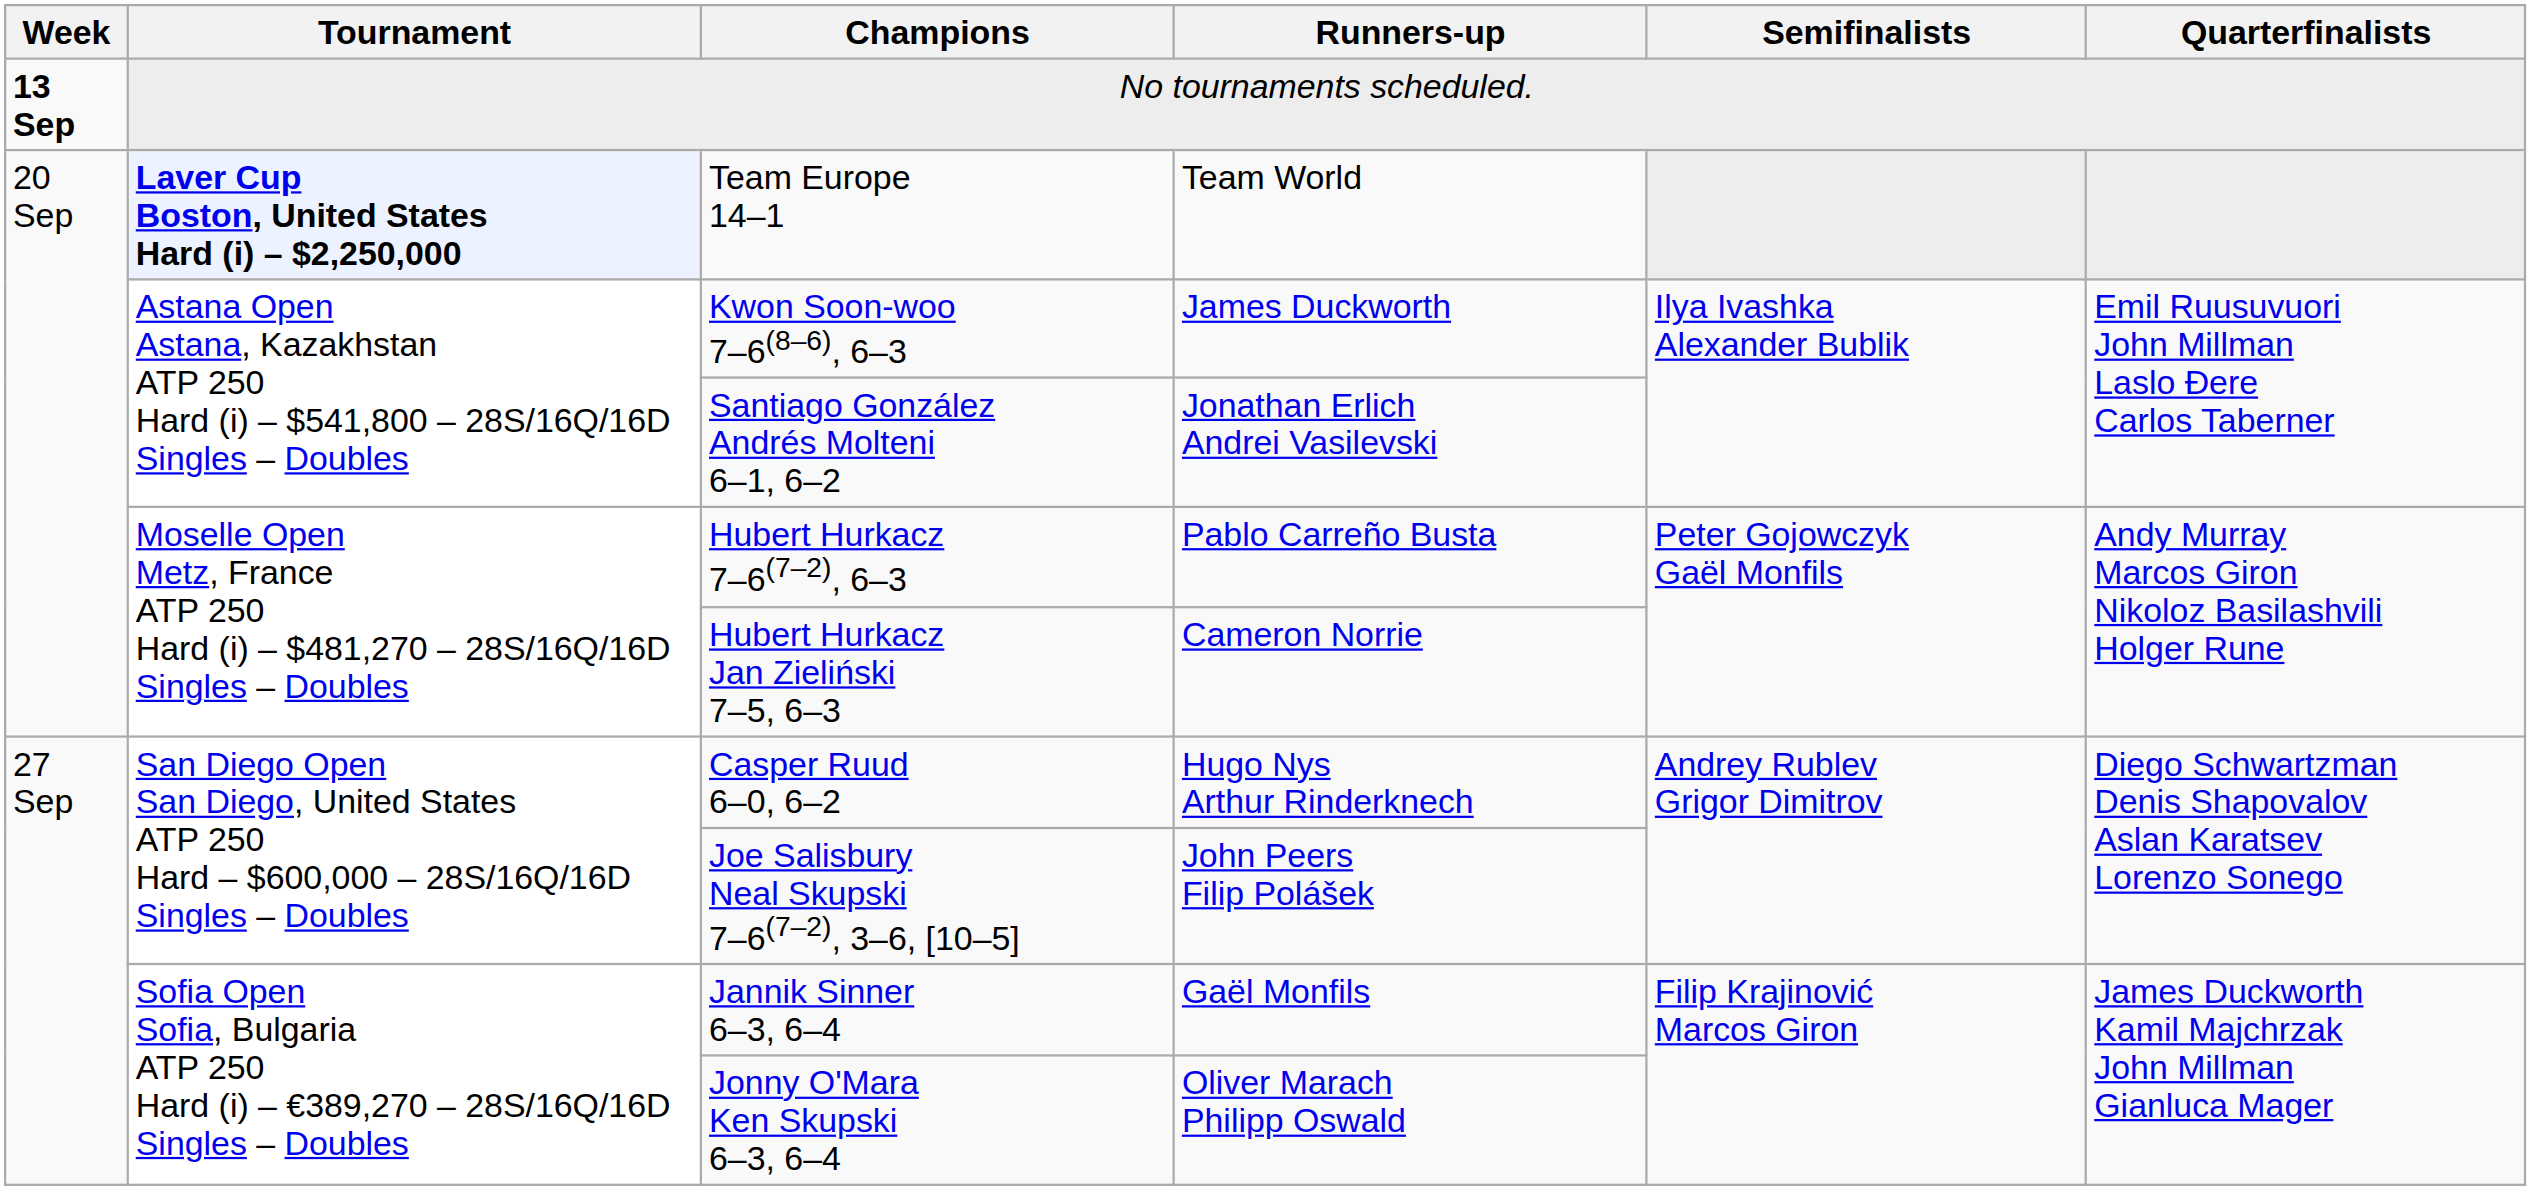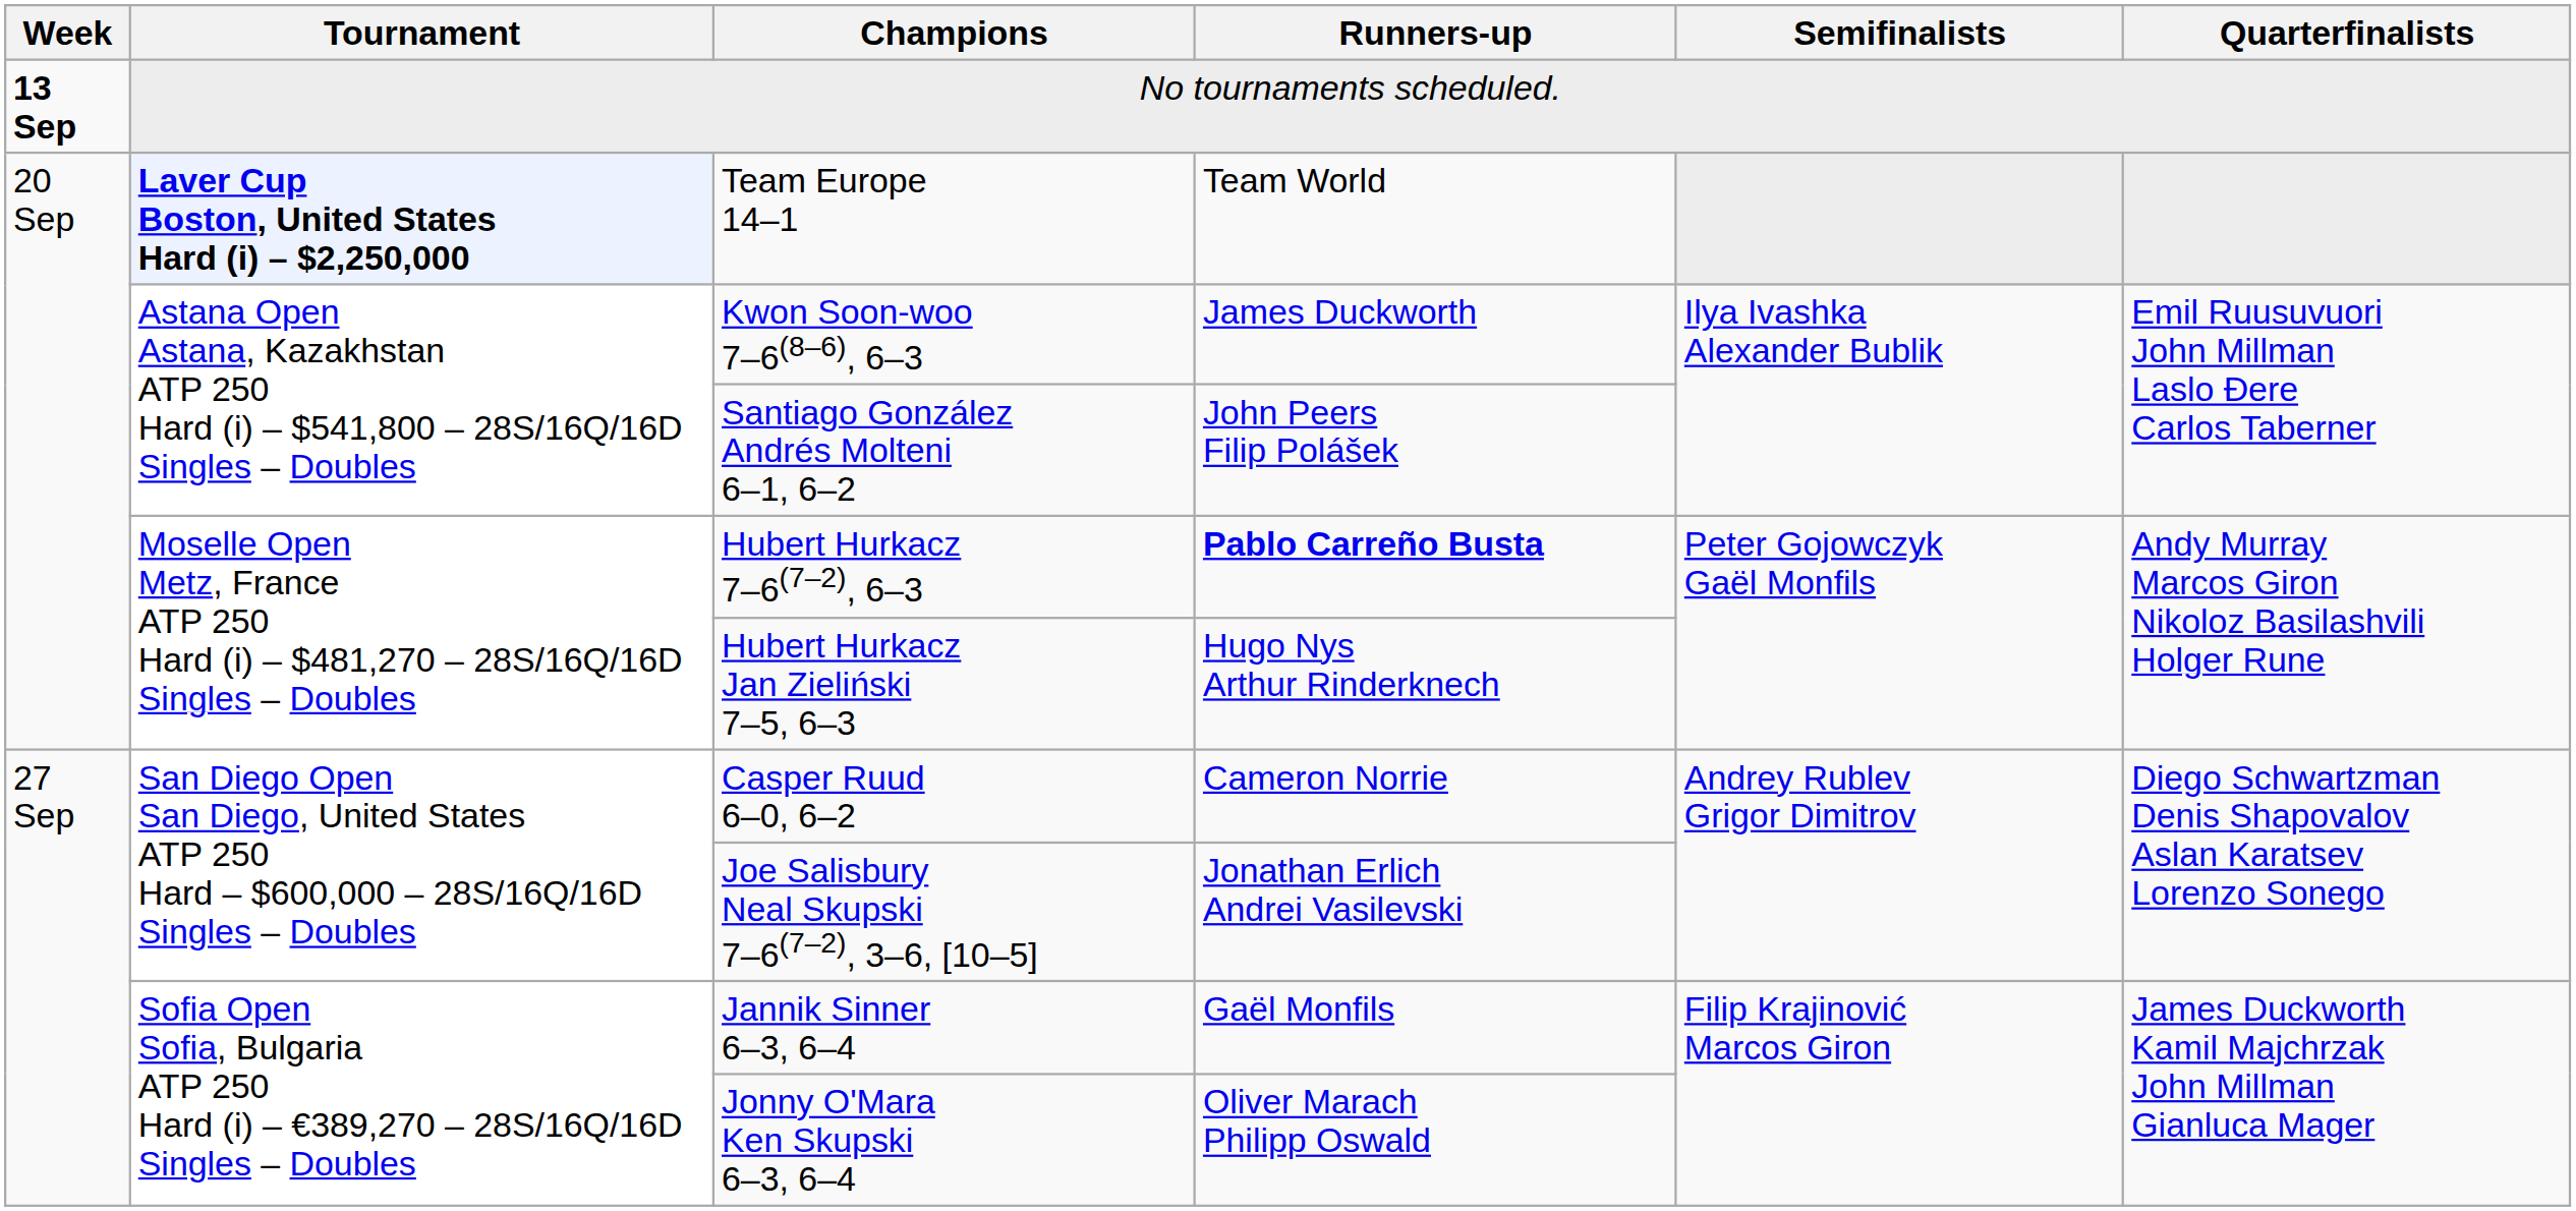Santiago González Andrés Molteni 6–1, 6–2 | Runners-up: Jonathan Erlich Andrei Vasilevski -> John Peers Filip Polášek
Hubert Hurkacz 7–6(7–2), 6–3 | Runners-up: normal -> bold
Hubert Hurkacz Jan Zieliński 7–5, 6–3 | Runners-up: Cameron Norrie -> Hugo Nys Arthur Rinderknech
Casper Ruud 6–0, 6–2 | Runners-up: Hugo Nys Arthur Rinderknech -> Cameron Norrie
Joe Salisbury Neal Skupski 7–6(7–2), 3–6, [10–5] | Runners-up: John Peers Filip Polášek -> Jonathan Erlich Andrei Vasilevski
